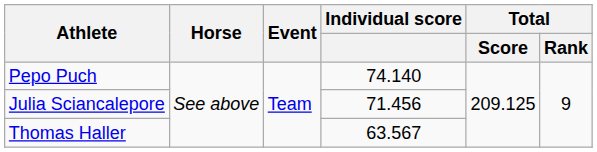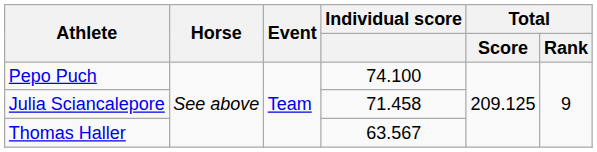Pepo Puch | Individual score: 74.140 -> 74.100
Julia Sciancalepore | Individual score: 71.456 -> 71.458
